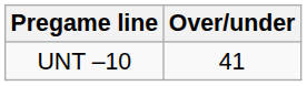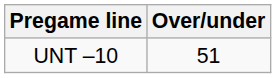UNT –10 | Over/under: 41 -> 51
